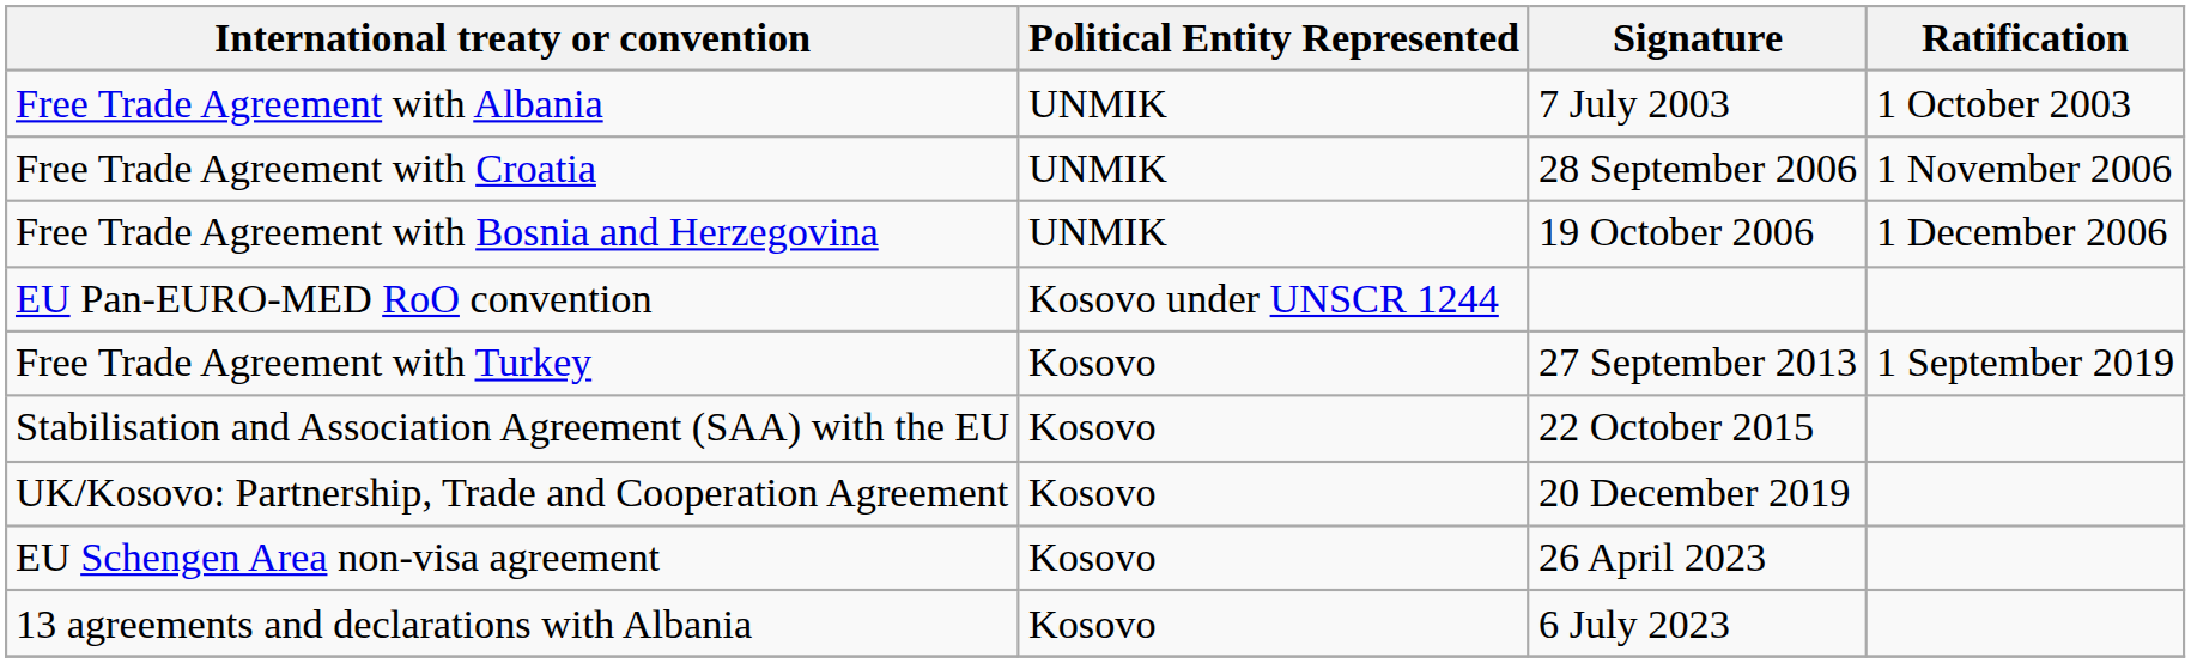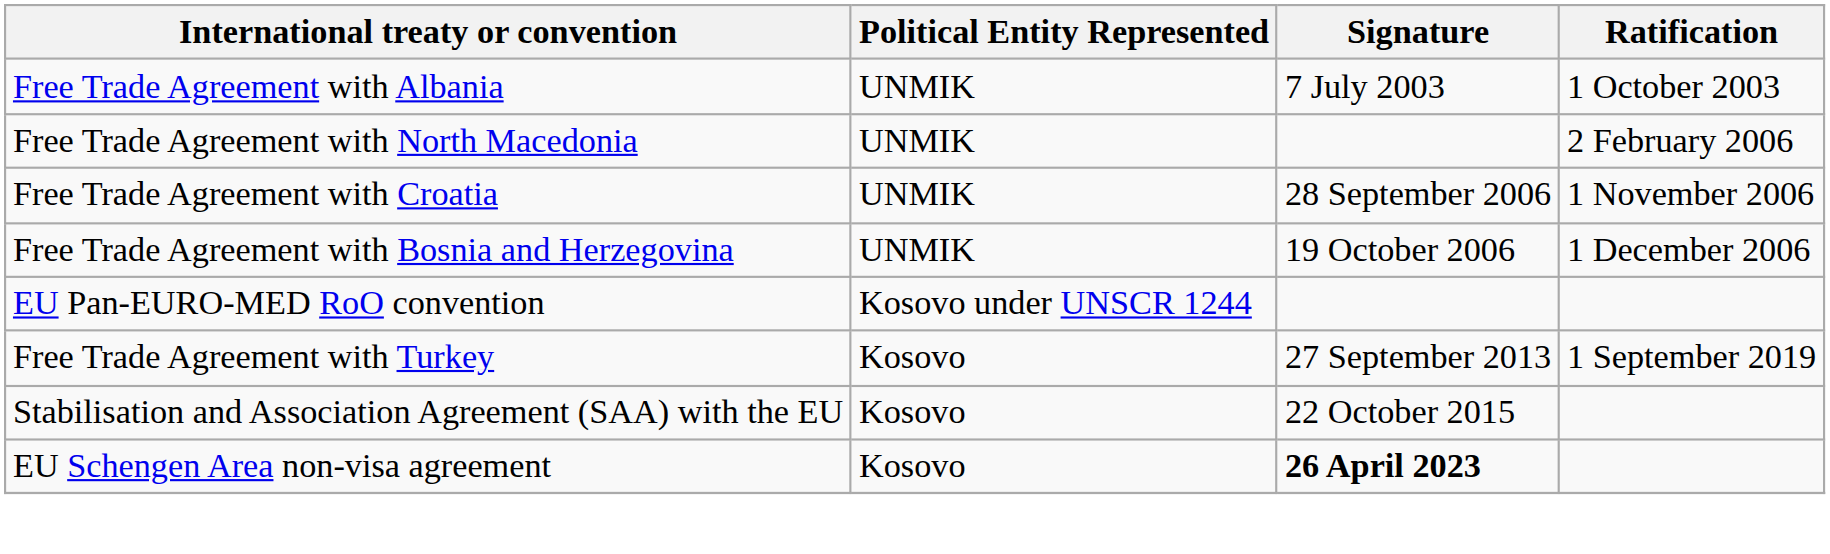+ row: Free Trade Agreement with North Macedonia | UNMIK | 2 February 2006
- row: UK/Kosovo: Partnership, Trade and Cooperation Agreement | Kosovo | 20 December 2019
EU Schengen Area non-visa agreement | Signature: normal -> bold
- row: 13 agreements and declarations with Albania | Kosovo | 6 July 2023
